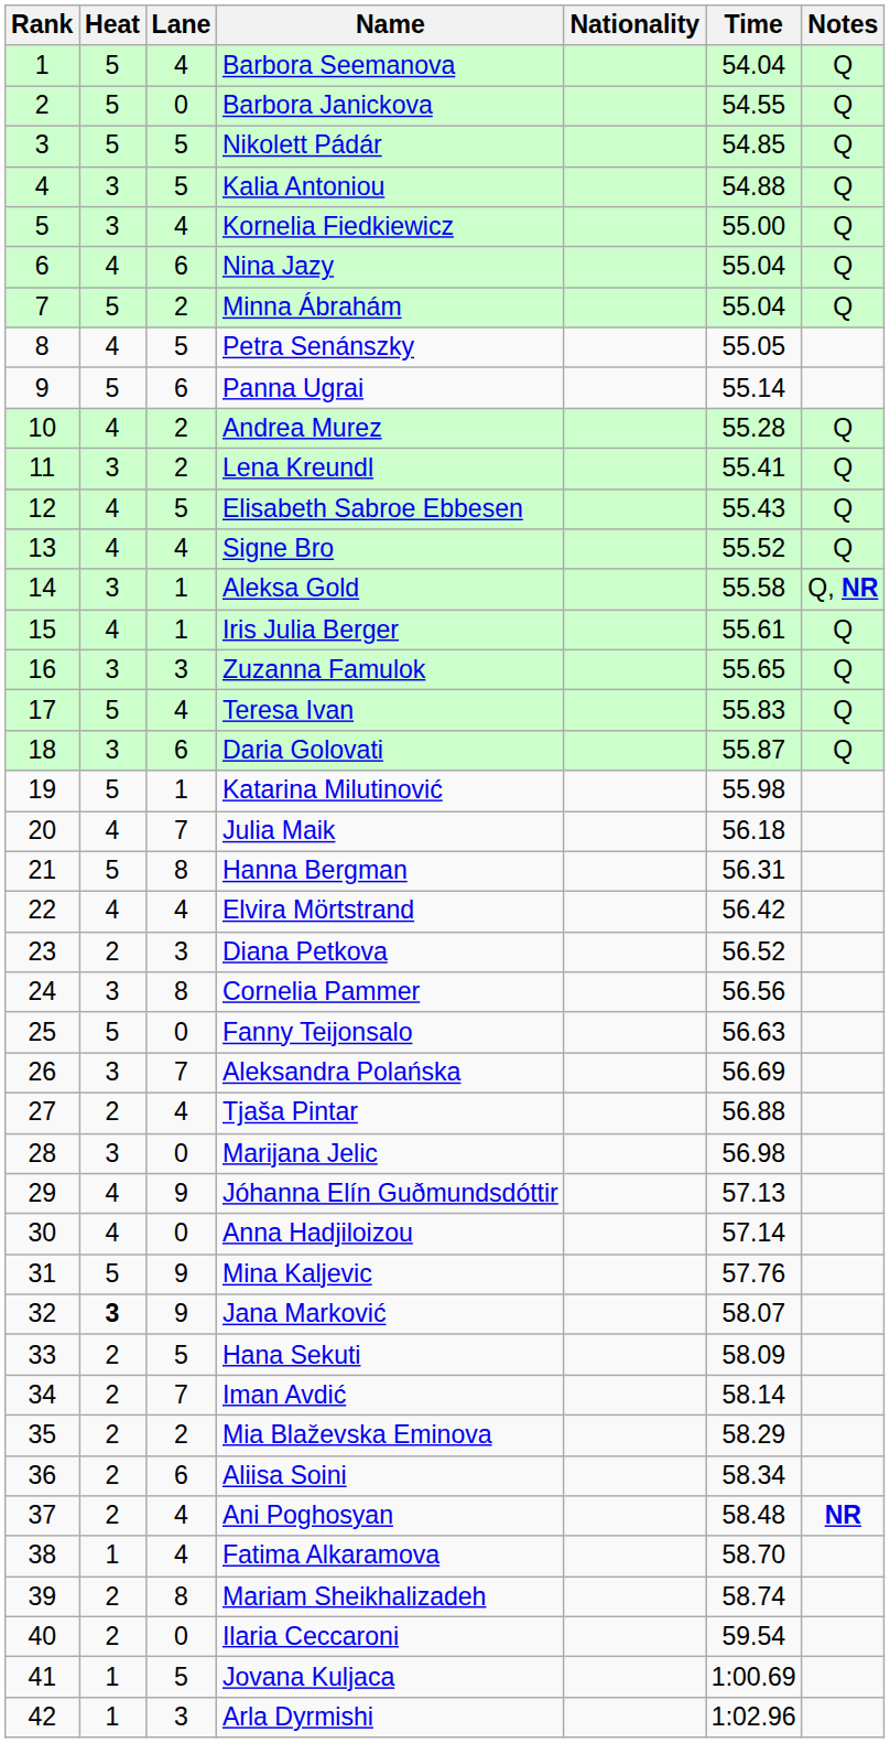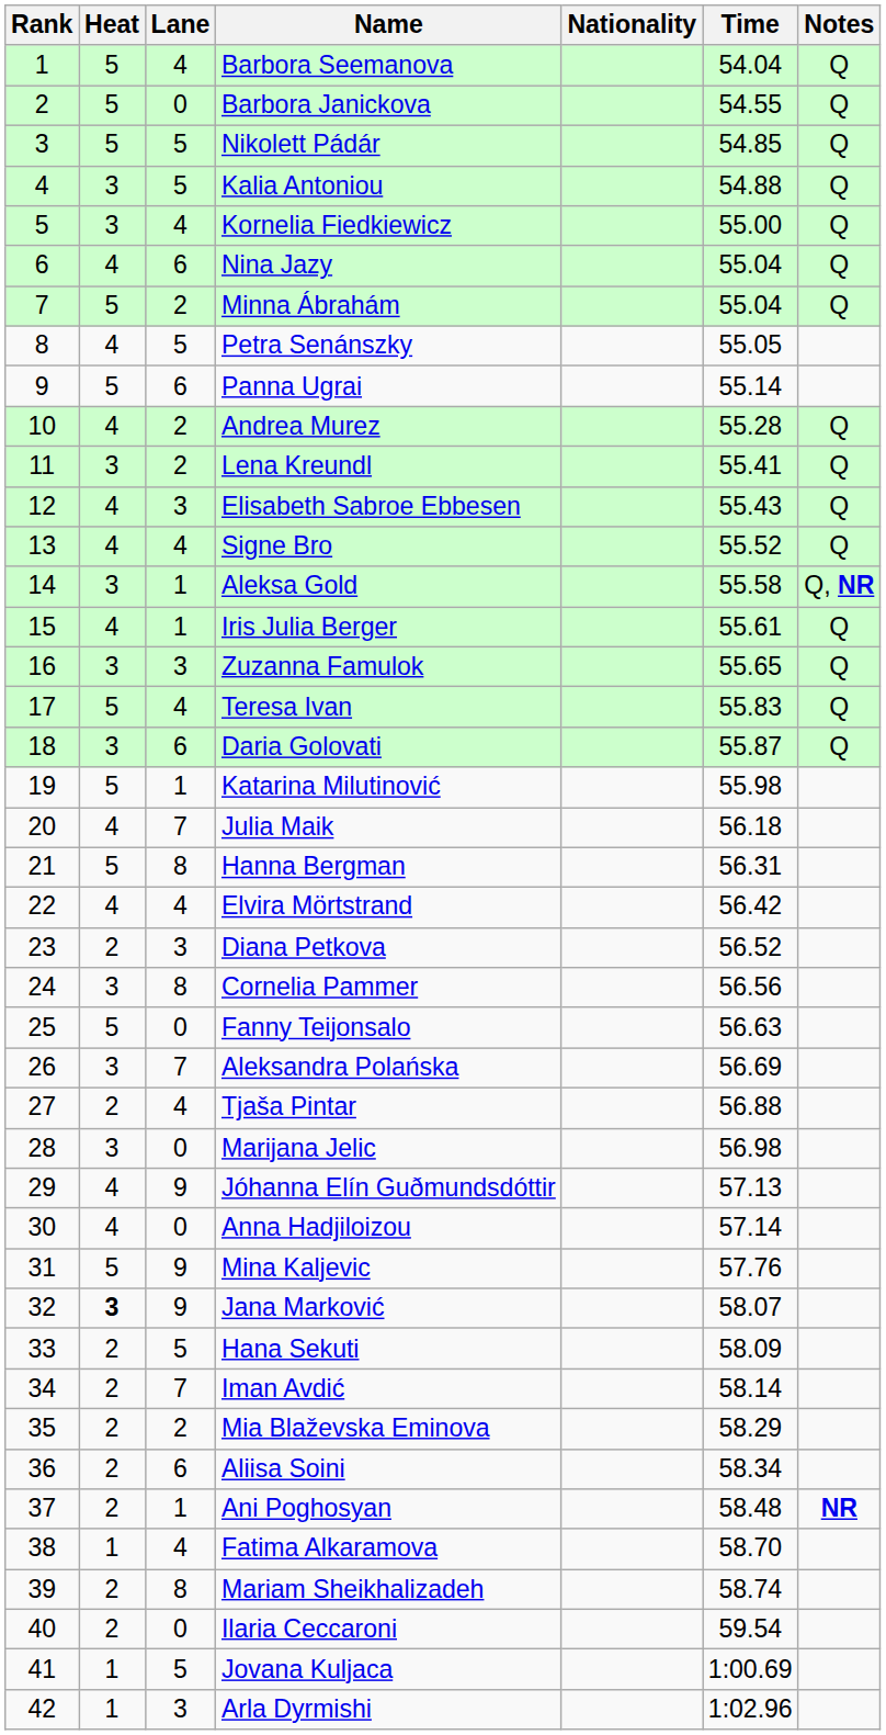Elisabeth Sabroe Ebbesen | Lane: 5 -> 3
Ani Poghosyan | Lane: 4 -> 1
